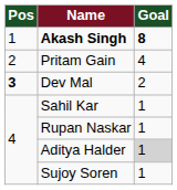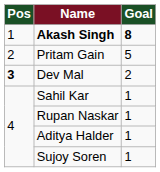Pritam Gain | Goal: 4 -> 5
Aditya Halder | Goal: lightgrey background -> no background
